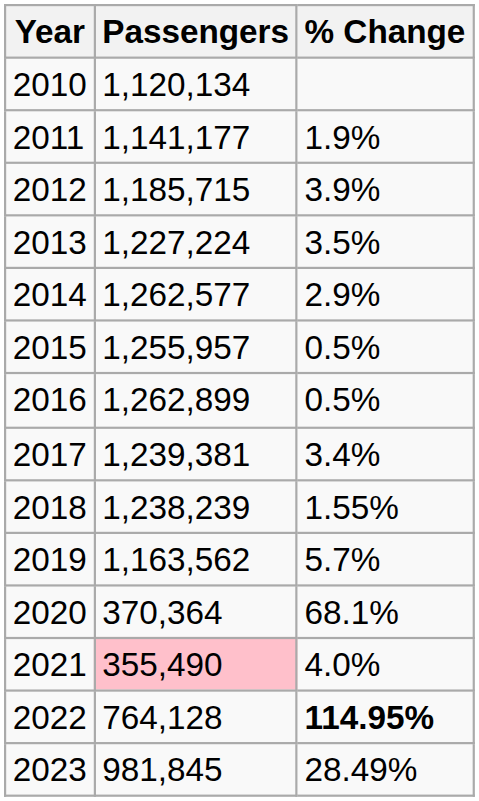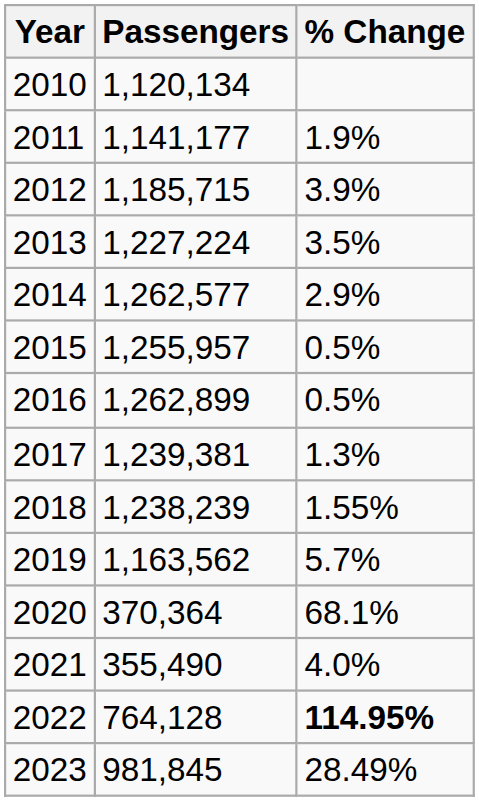2017 | % Change: 3.4% -> 1.3%
2021 | Passengers: pink background -> no background
